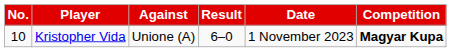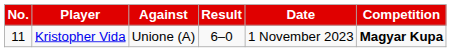Kristopher Vida | No.: 10 -> 11
